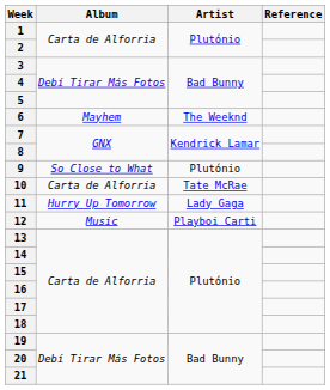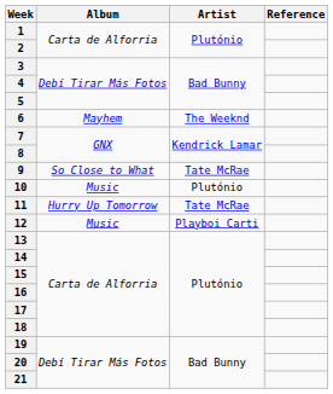9 | Artist: Plutónio -> Tate McRae
10 | Album: Carta de Alforria -> Music
10 | Artist: Tate McRae -> Plutónio
11 | Artist: Lady Gaga -> Tate McRae
